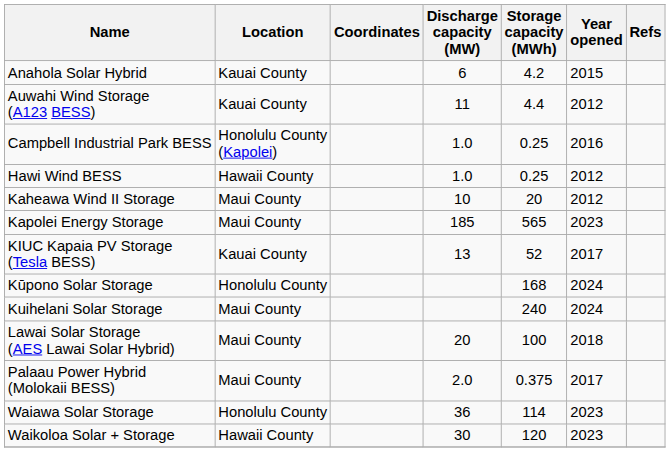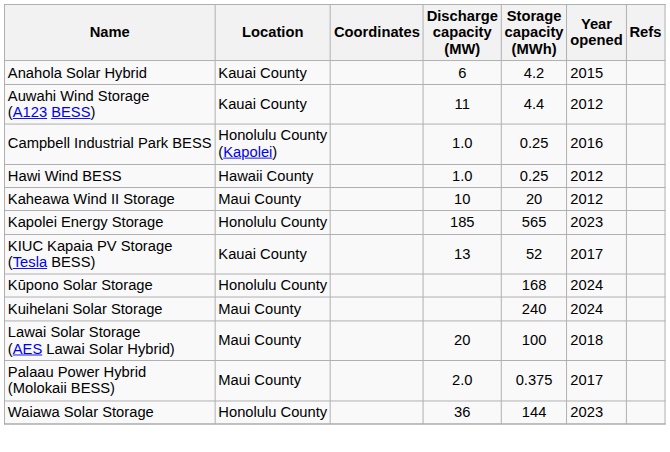Kapolei Energy Storage | Location: Maui County -> Honolulu County
Waiawa Solar Storage | Storage capacity (MWh): 114 -> 144
- row: Waikoloa Solar + Storage | Hawaii County | 30 | 120 | 2023
